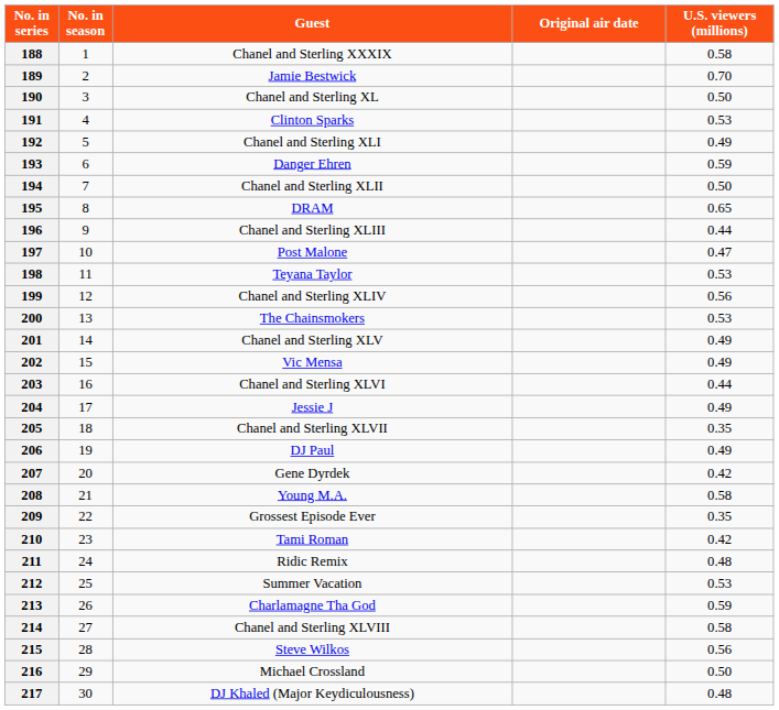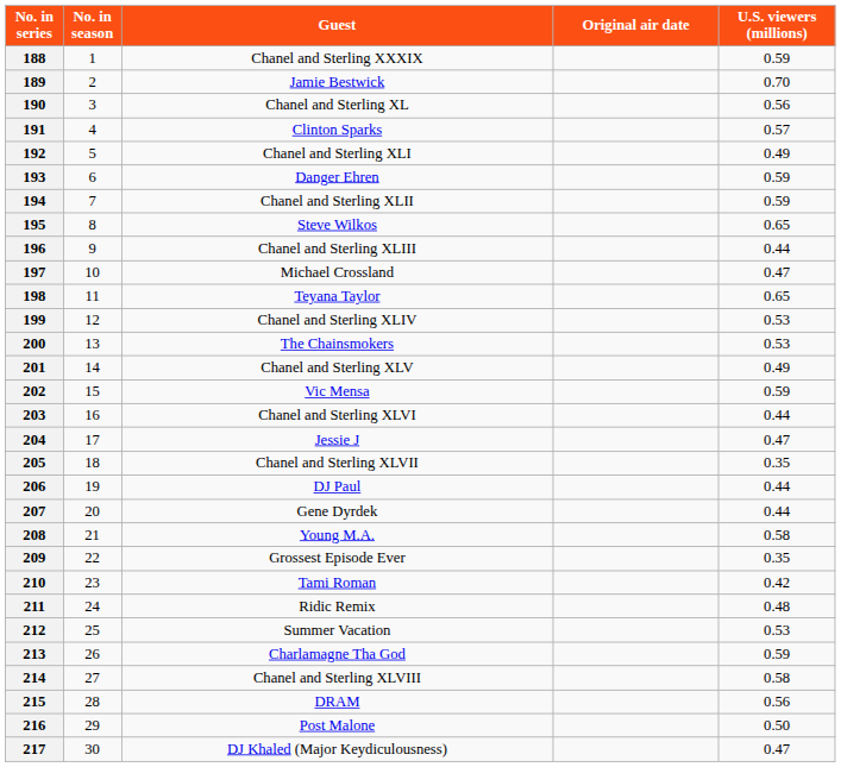188 | U.S. viewers (millions): 0.58 -> 0.59
190 | U.S. viewers (millions): 0.50 -> 0.56
191 | U.S. viewers (millions): 0.53 -> 0.57
194 | U.S. viewers (millions): 0.50 -> 0.59
195 | Guest: DRAM -> Steve Wilkos
197 | Guest: Post Malone -> Michael Crossland
198 | U.S. viewers (millions): 0.53 -> 0.65
199 | U.S. viewers (millions): 0.56 -> 0.53
202 | U.S. viewers (millions): 0.49 -> 0.59
204 | U.S. viewers (millions): 0.49 -> 0.47
206 | U.S. viewers (millions): 0.49 -> 0.44
207 | U.S. viewers (millions): 0.42 -> 0.44
215 | Guest: Steve Wilkos -> DRAM
216 | Guest: Michael Crossland -> Post Malone
217 | U.S. viewers (millions): 0.48 -> 0.47
